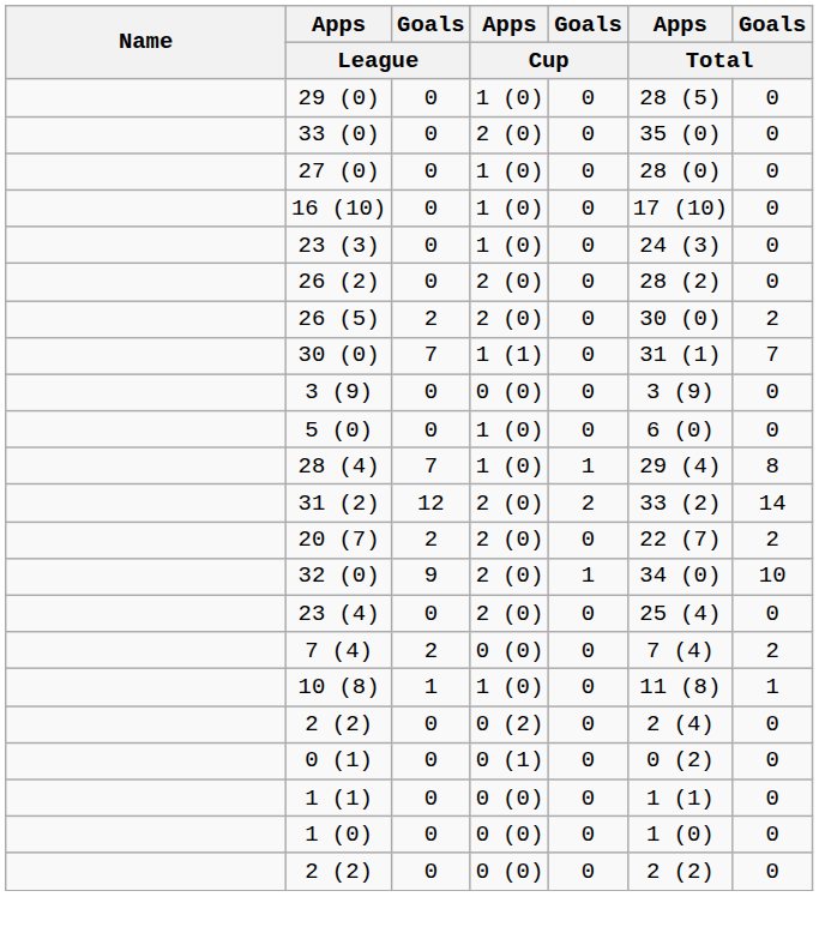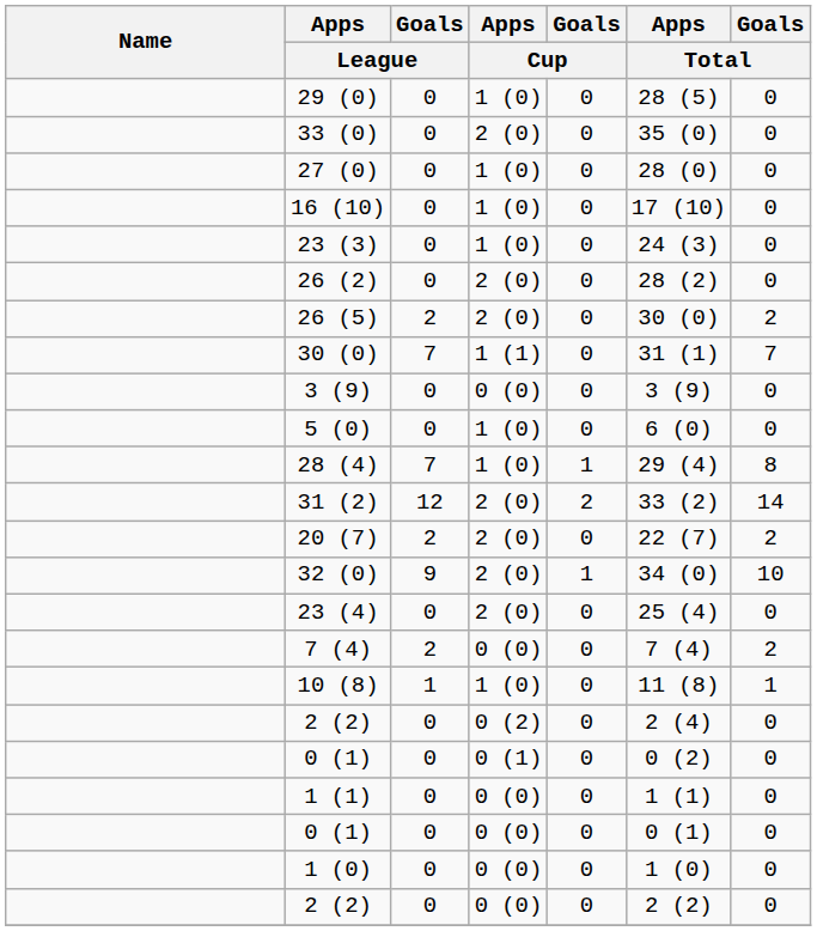+ row: 0 (1) | 0 | 0 (0) | 0 | 0 (1) | 0
